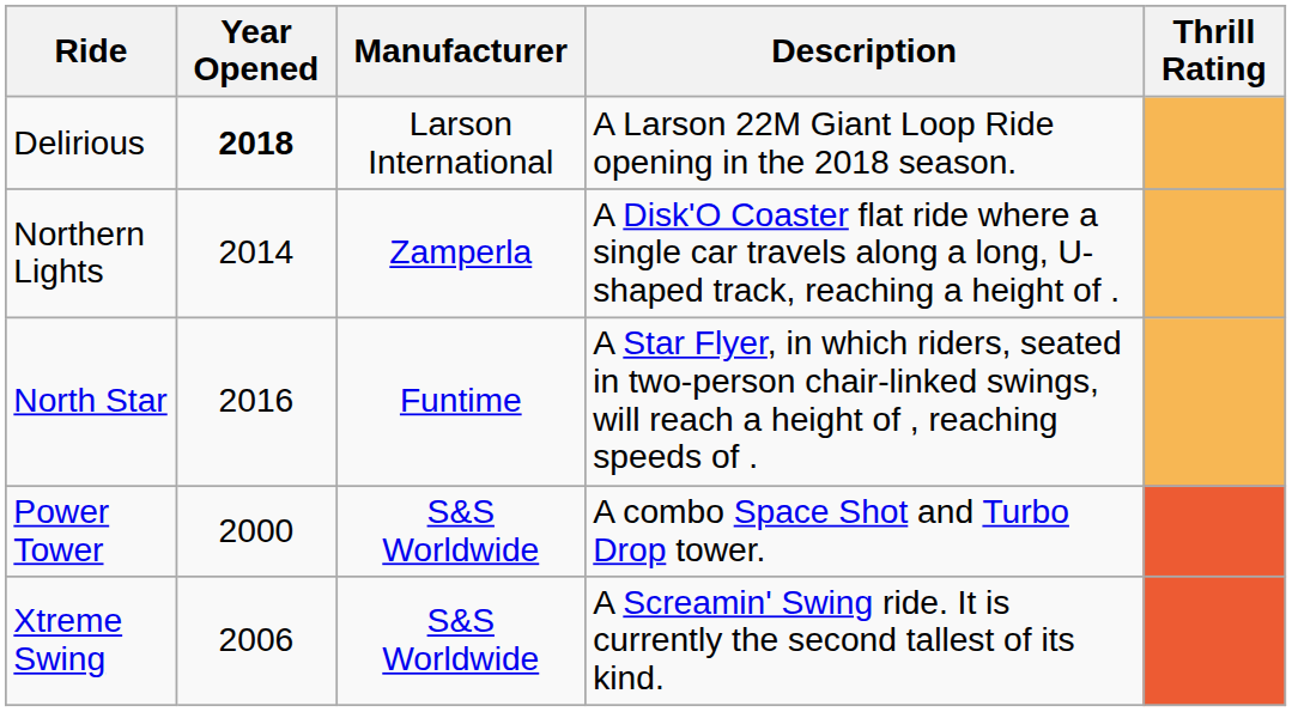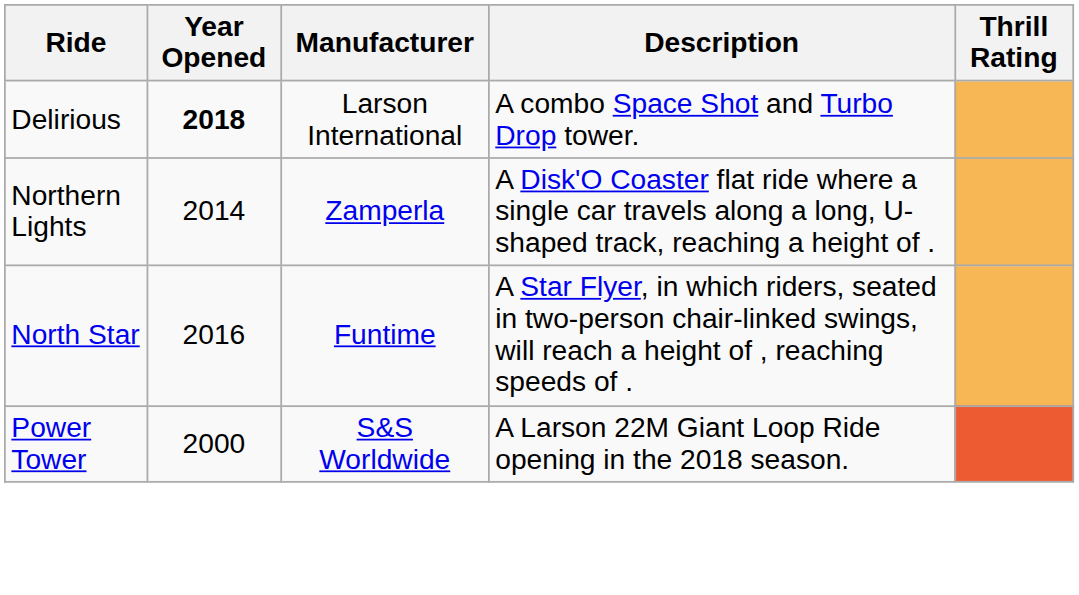Delirious | Description: A Larson 22M Giant Loop Ride opening in the 2018 season. -> A combo Space Shot and Turbo Drop tower.
Power Tower | Description: A combo Space Shot and Turbo Drop tower. -> A Larson 22M Giant Loop Ride opening in the 2018 season.
- row: Xtreme Swing | 2006 | S&S Worldwide | A Screamin' Swing ride. It is currently the second tallest of its kind.
